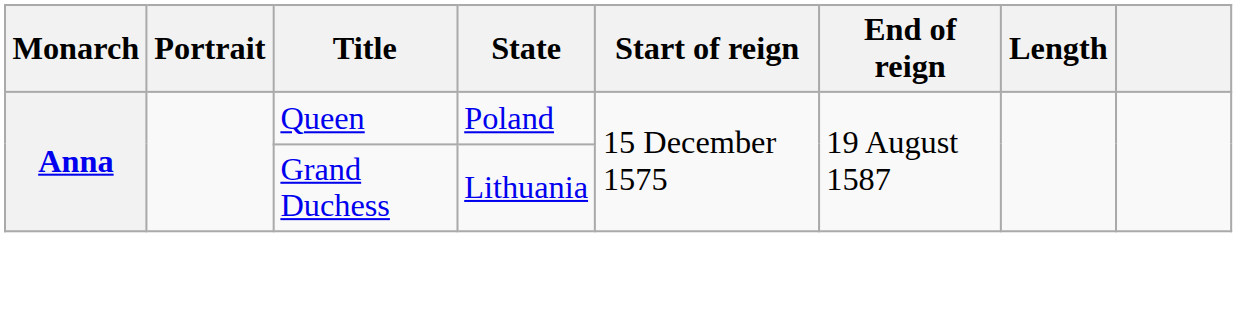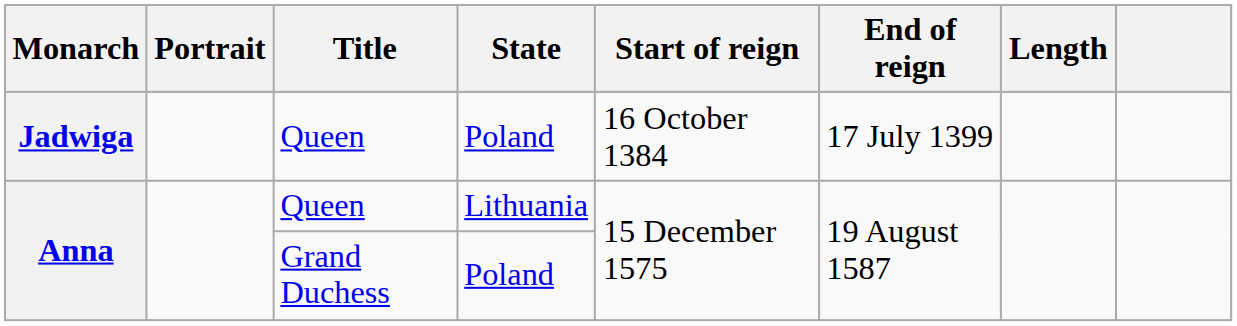+ row: Jadwiga | Queen | Poland | 16 October 1384 | 17 July 1399
Anna / Queen | State: Poland -> Lithuania
Anna / Grand Duchess | State: Lithuania -> Poland
